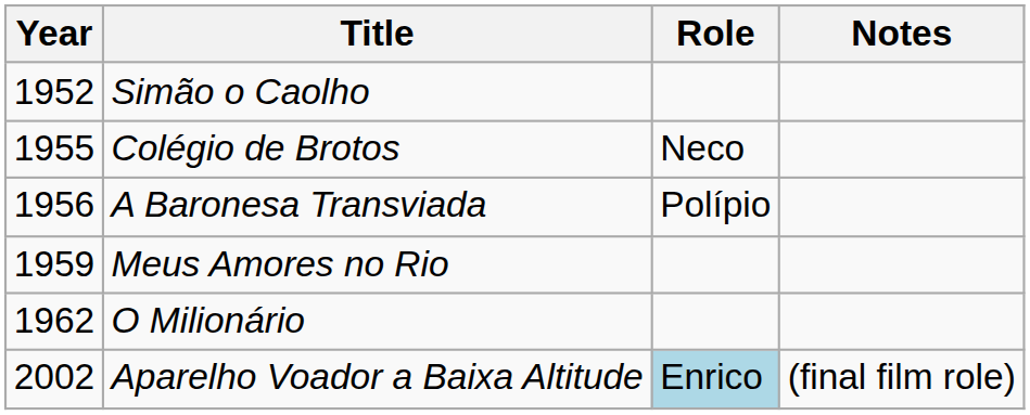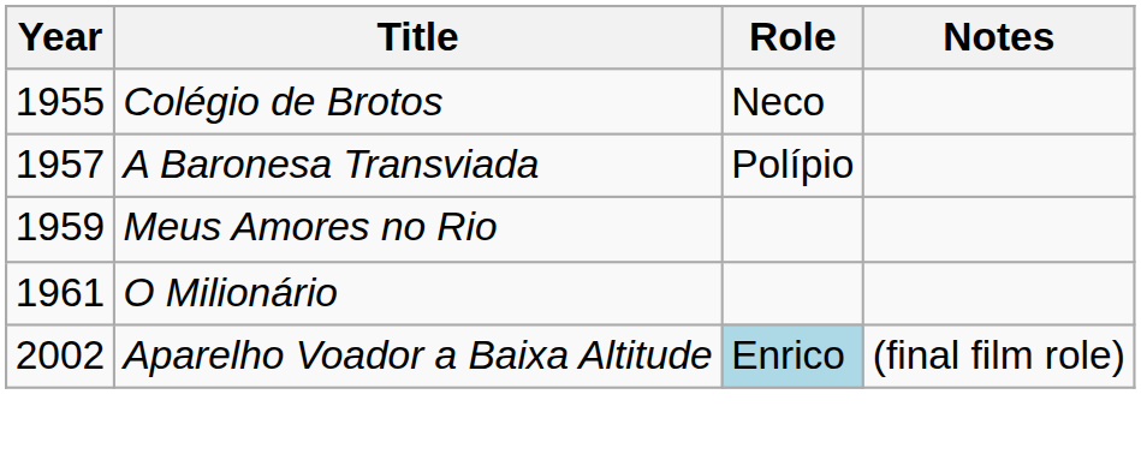- row: 1952 | Simão o Caolho
A Baronesa Transviada | Year: 1956 -> 1957
O Milionário | Year: 1962 -> 1961
